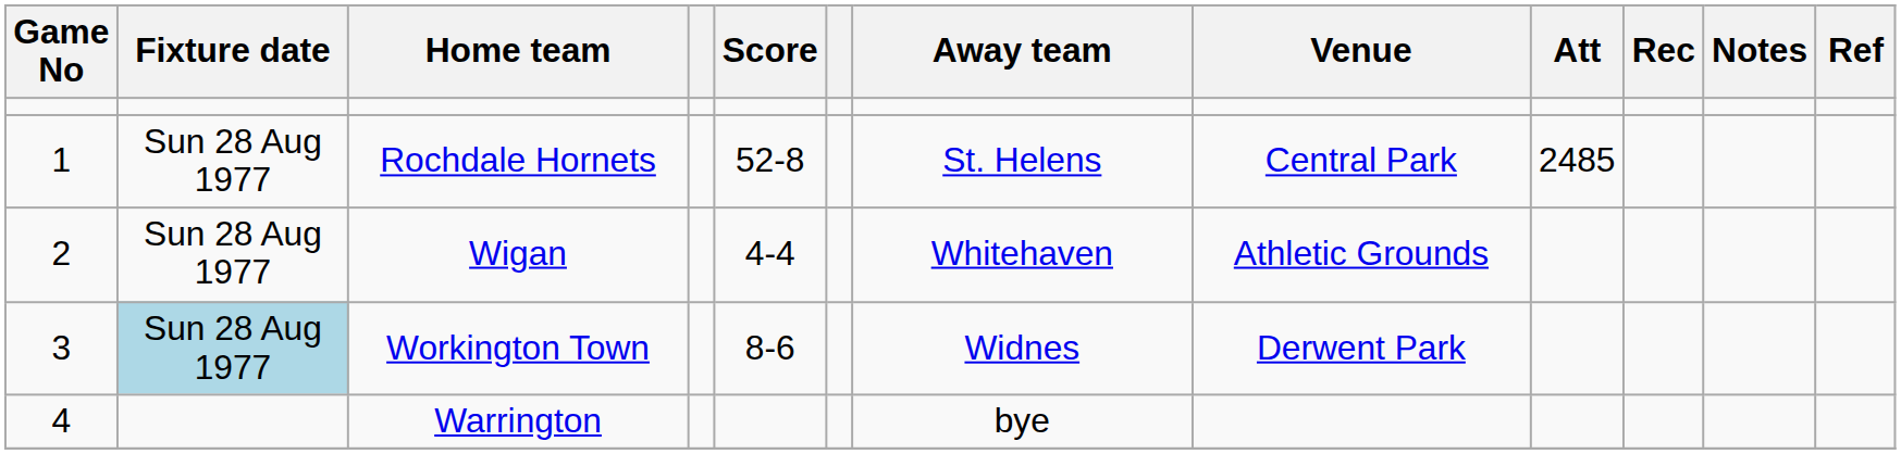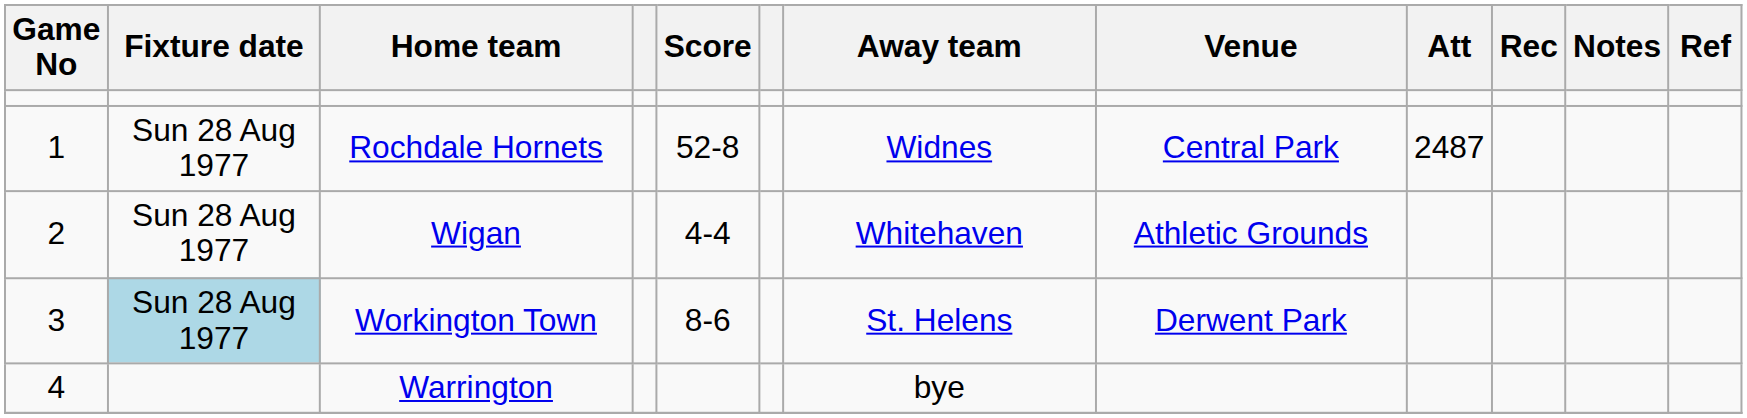Rochdale Hornets | Away team: St. Helens -> Widnes
Rochdale Hornets | Att: 2485 -> 2487
Workington Town | Away team: Widnes -> St. Helens
